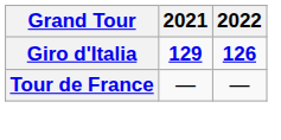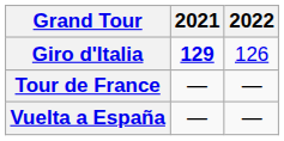Giro d'Italia | 2022: bold -> normal
+ row: Vuelta a España | — | —
